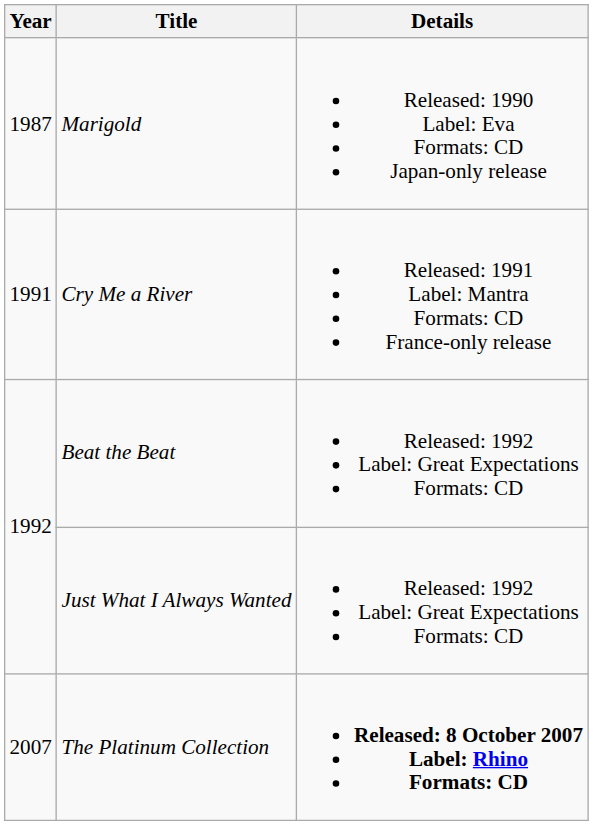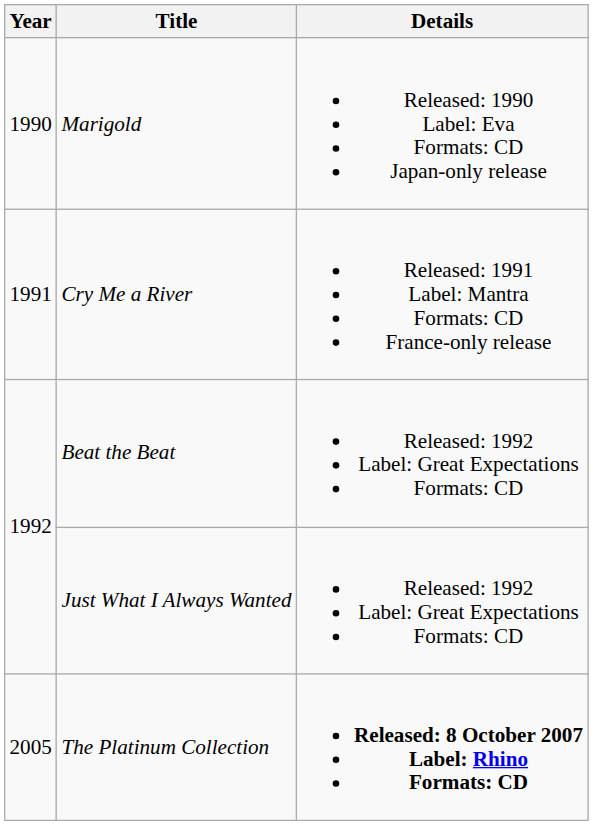Marigold | Year: 1987 -> 1990
The Platinum Collection | Year: 2007 -> 2005
